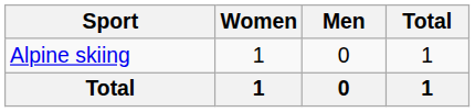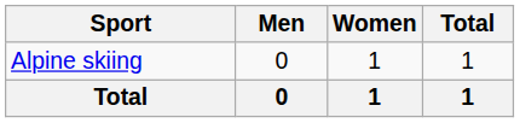columns swapped: Men <-> Women
